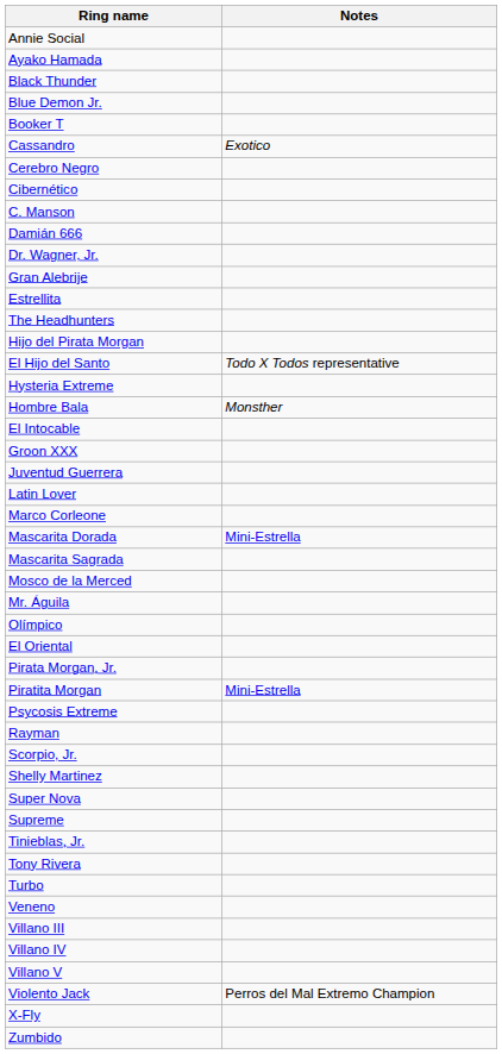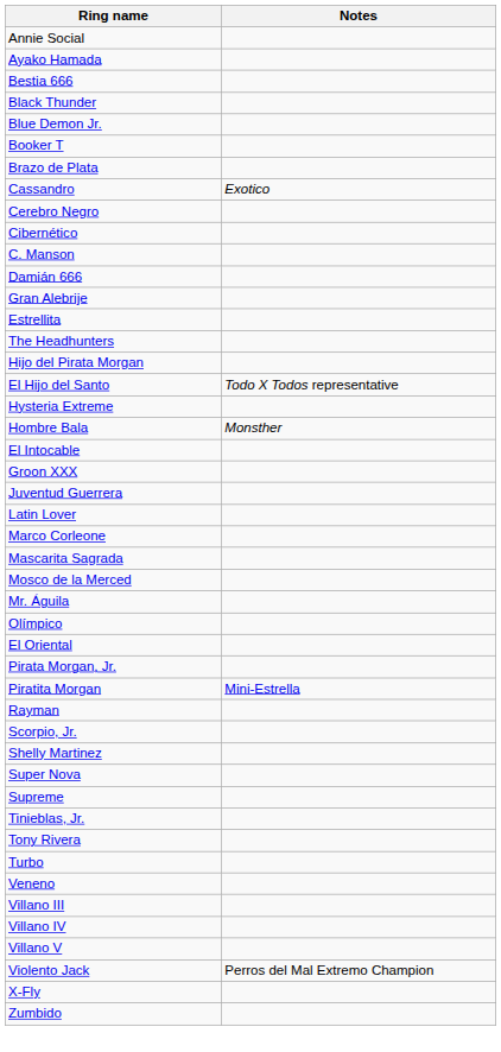+ row: Bestia 666
+ row: Brazo de Plata
- row: Dr. Wagner, Jr.
- row: Mascarita Dorada | Mini-Estrella
- row: Psycosis Extreme
